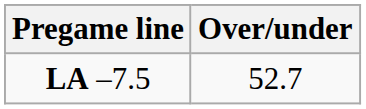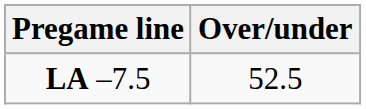LA –7.5 | Over/under: 52.7 -> 52.5
